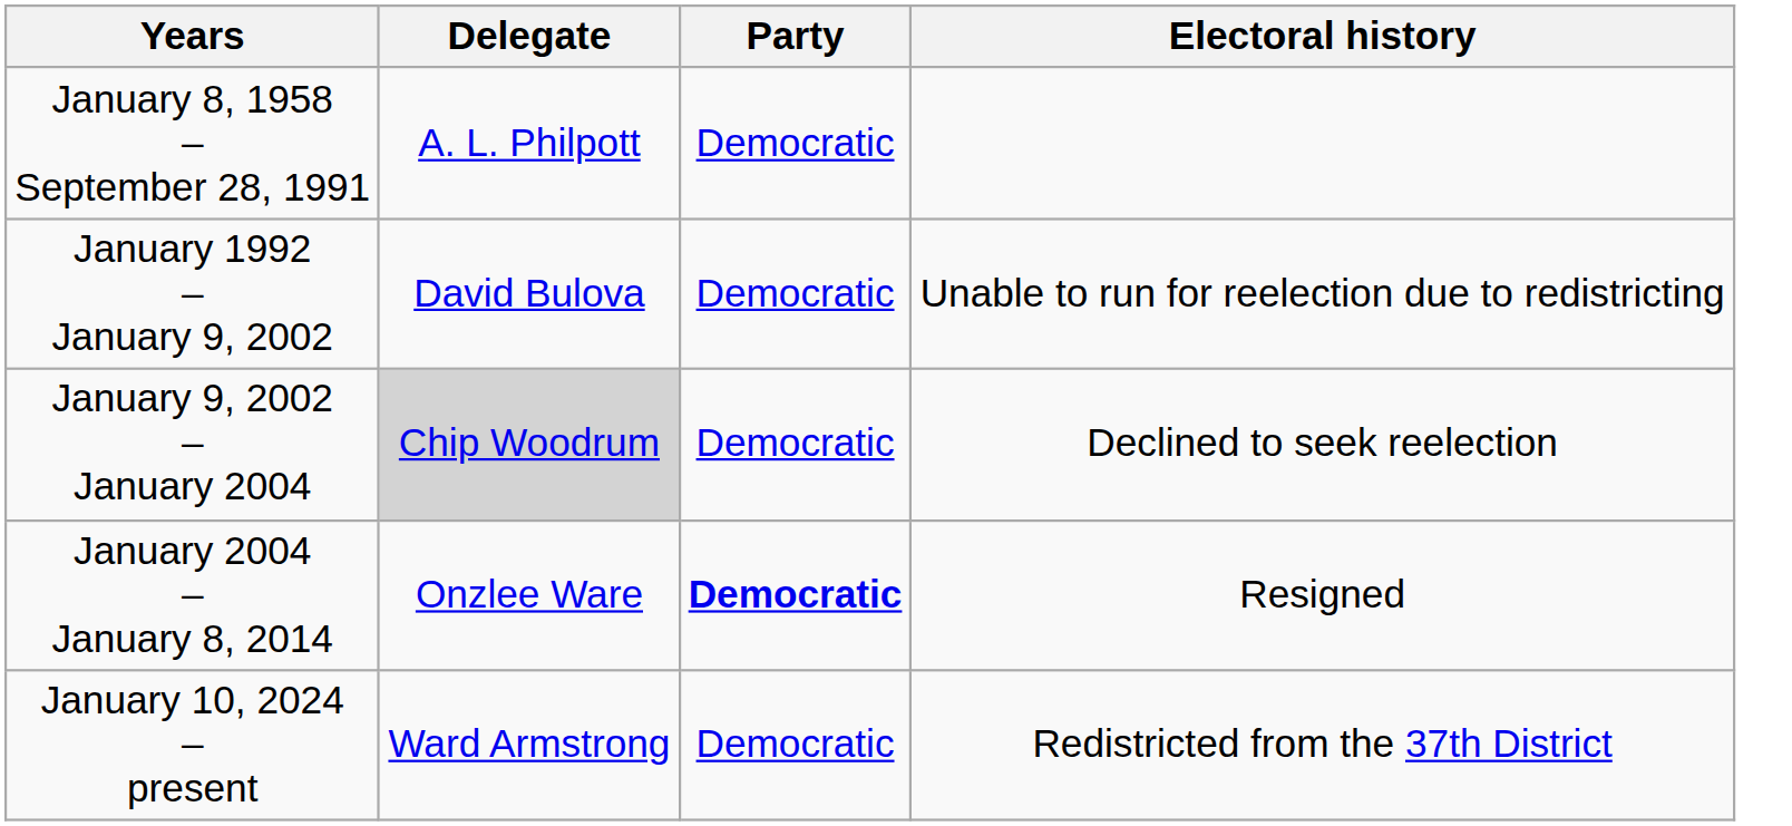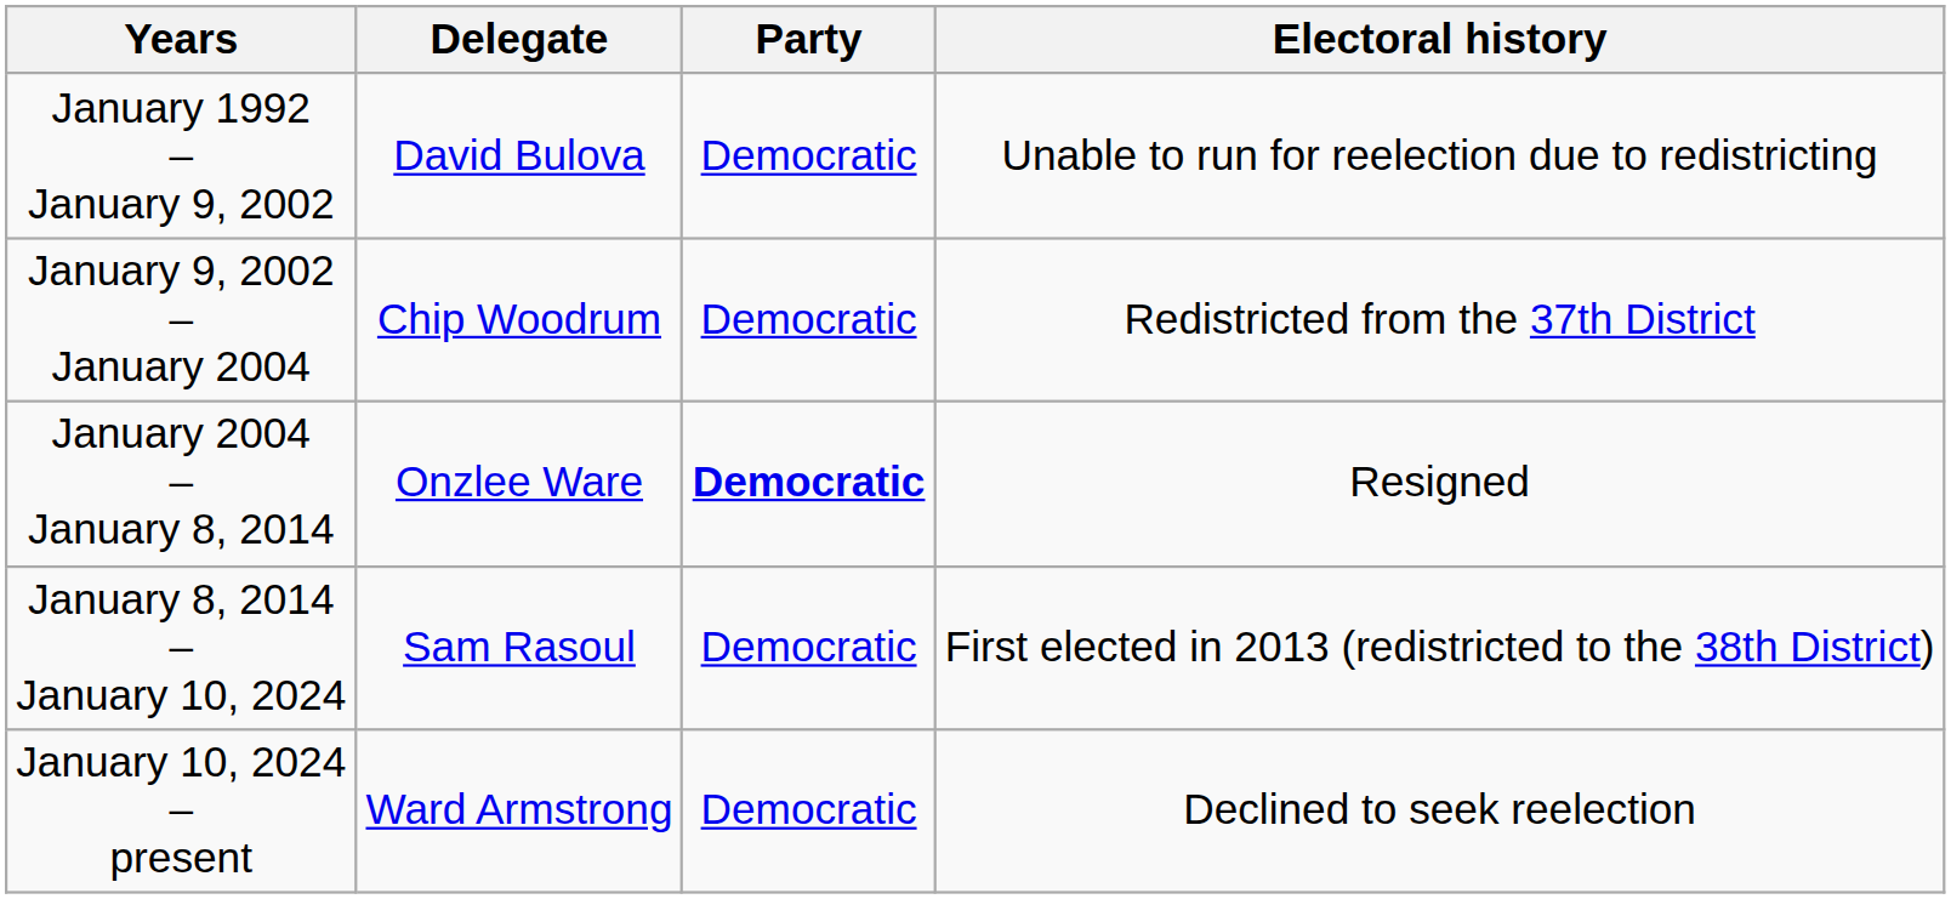- row: January 8, 1958 – September 28, 1991 | A. L. Philpott | Democratic
January 9, 2002 – January 2004 | Delegate: lightgrey background -> no background
January 9, 2002 – January 2004 | Electoral history: Declined to seek reelection -> Redistricted from the 37th District
+ row: January 8, 2014 – January 10, 2024 | Sam Rasoul | Democratic | First elected in 2013 (redistricted to the 38th District)
January 10, 2024 – present | Electoral history: Redistricted from the 37th District -> Declined to seek reelection
